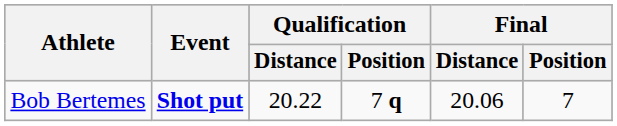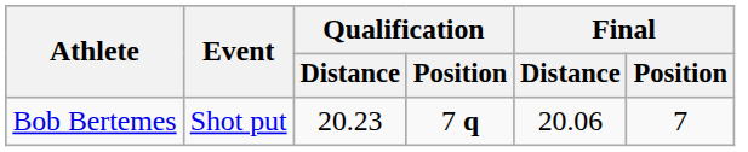Bob Bertemes | Event: bold -> normal
Bob Bertemes | Qualification / Distance: 20.22 -> 20.23
